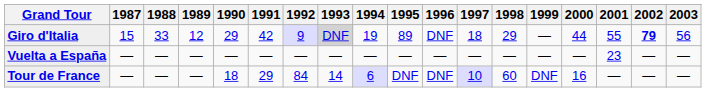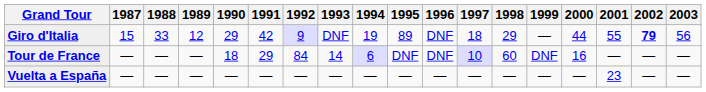Giro d'Italia | 1993: lightgrey background -> no background
rows swapped: Tour de France <-> Vuelta a España
